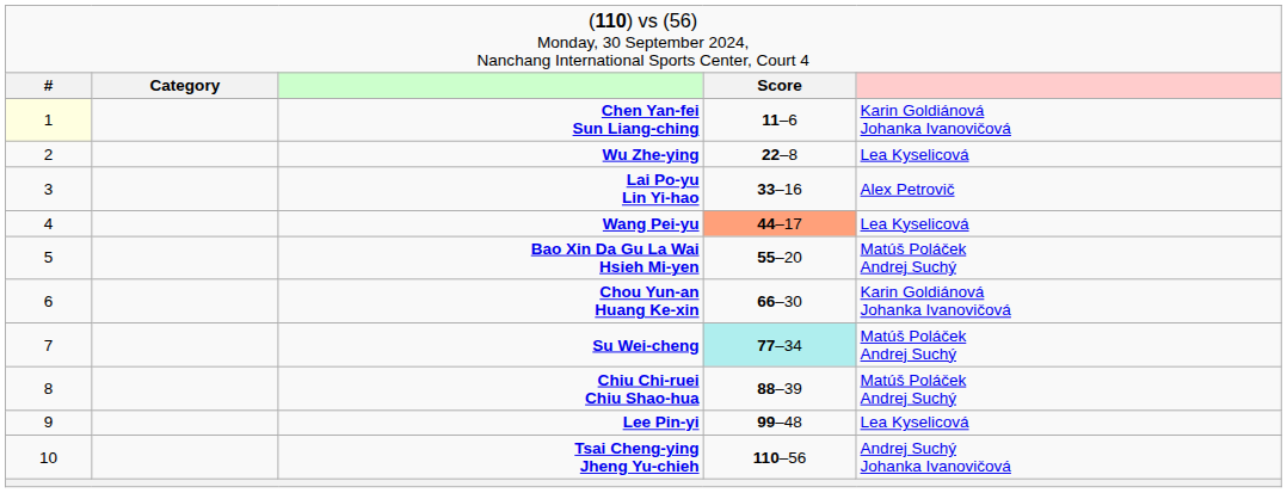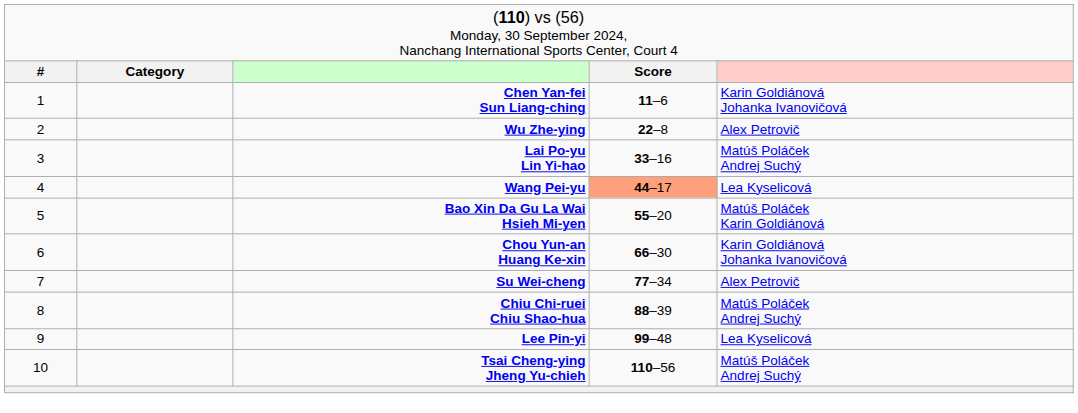Chen Yan-fei Sun Liang-ching | column 1: lightyellow background -> no background
Wu Zhe-ying | column 5: Lea Kyselicová -> Alex Petrovič
Lai Po-yu Lin Yi-hao | column 5: Alex Petrovič -> Matúš Poláček Andrej Suchý
Bao Xin Da Gu La Wai Hsieh Mi-yen | column 5: Matúš Poláček Andrej Suchý -> Matúš Poláček Karin Goldiánová
Su Wei-cheng | column 4: paleturquoise background -> no background
Su Wei-cheng | column 5: Matúš Poláček Andrej Suchý -> Alex Petrovič
Tsai Cheng-ying Jheng Yu-chieh | column 5: Andrej Suchý Johanka Ivanovičová -> Matúš Poláček Andrej Suchý
